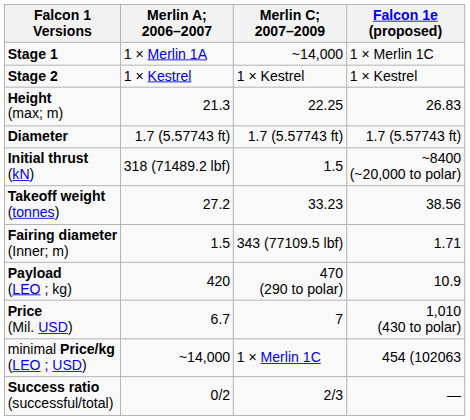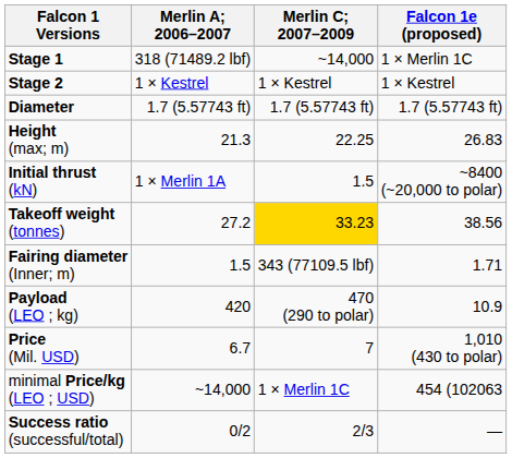Stage 1 | Merlin A; 2006–2007: 1 × Merlin 1A -> 318 (71489.2 lbf)
rows swapped: Height (max; m) <-> Diameter
Initial thrust (kN) | Merlin A; 2006–2007: 318 (71489.2 lbf) -> 1 × Merlin 1A
Takeoff weight (tonnes) | Merlin C; 2007–2009: no background -> gold background
